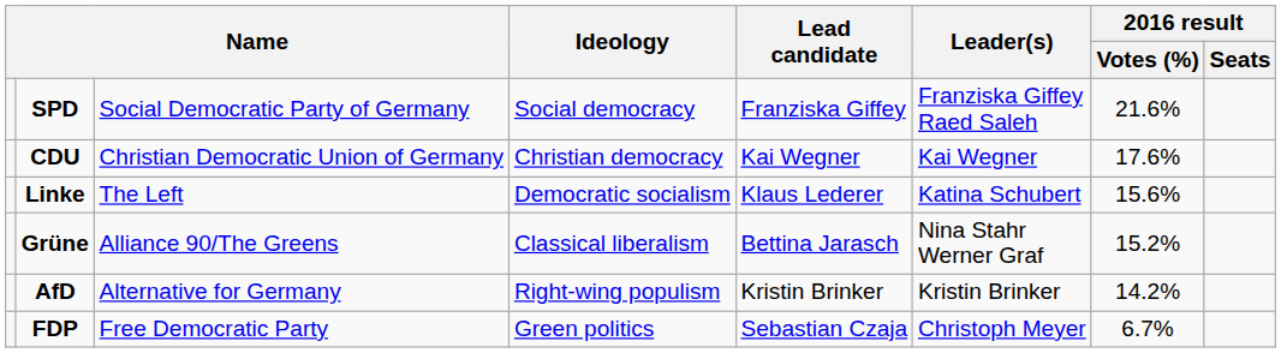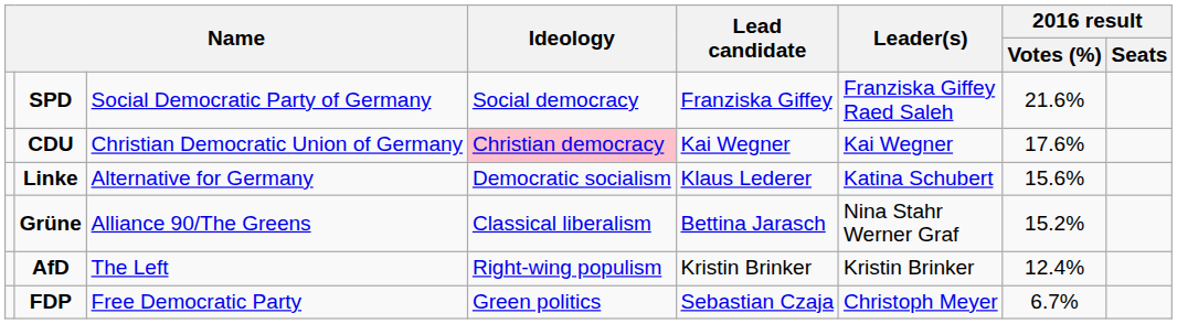CDU | Ideology: no background -> pink background
Linke | column 3: The Left -> Alternative for Germany
AfD | column 3: Alternative for Germany -> The Left
AfD | 2016 result / Votes (%): 14.2% -> 12.4%
